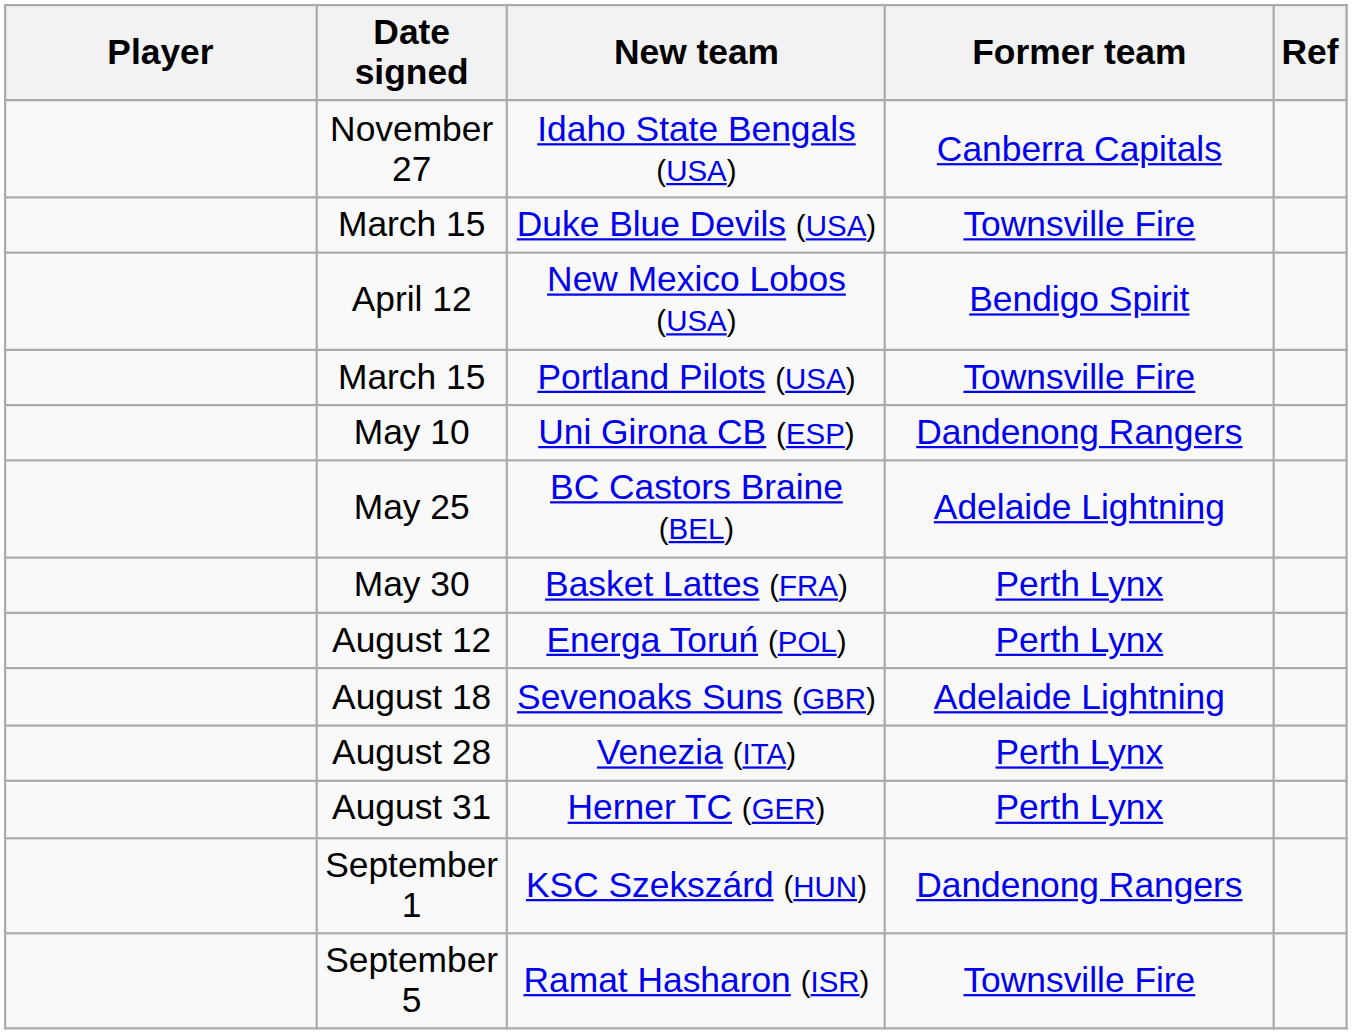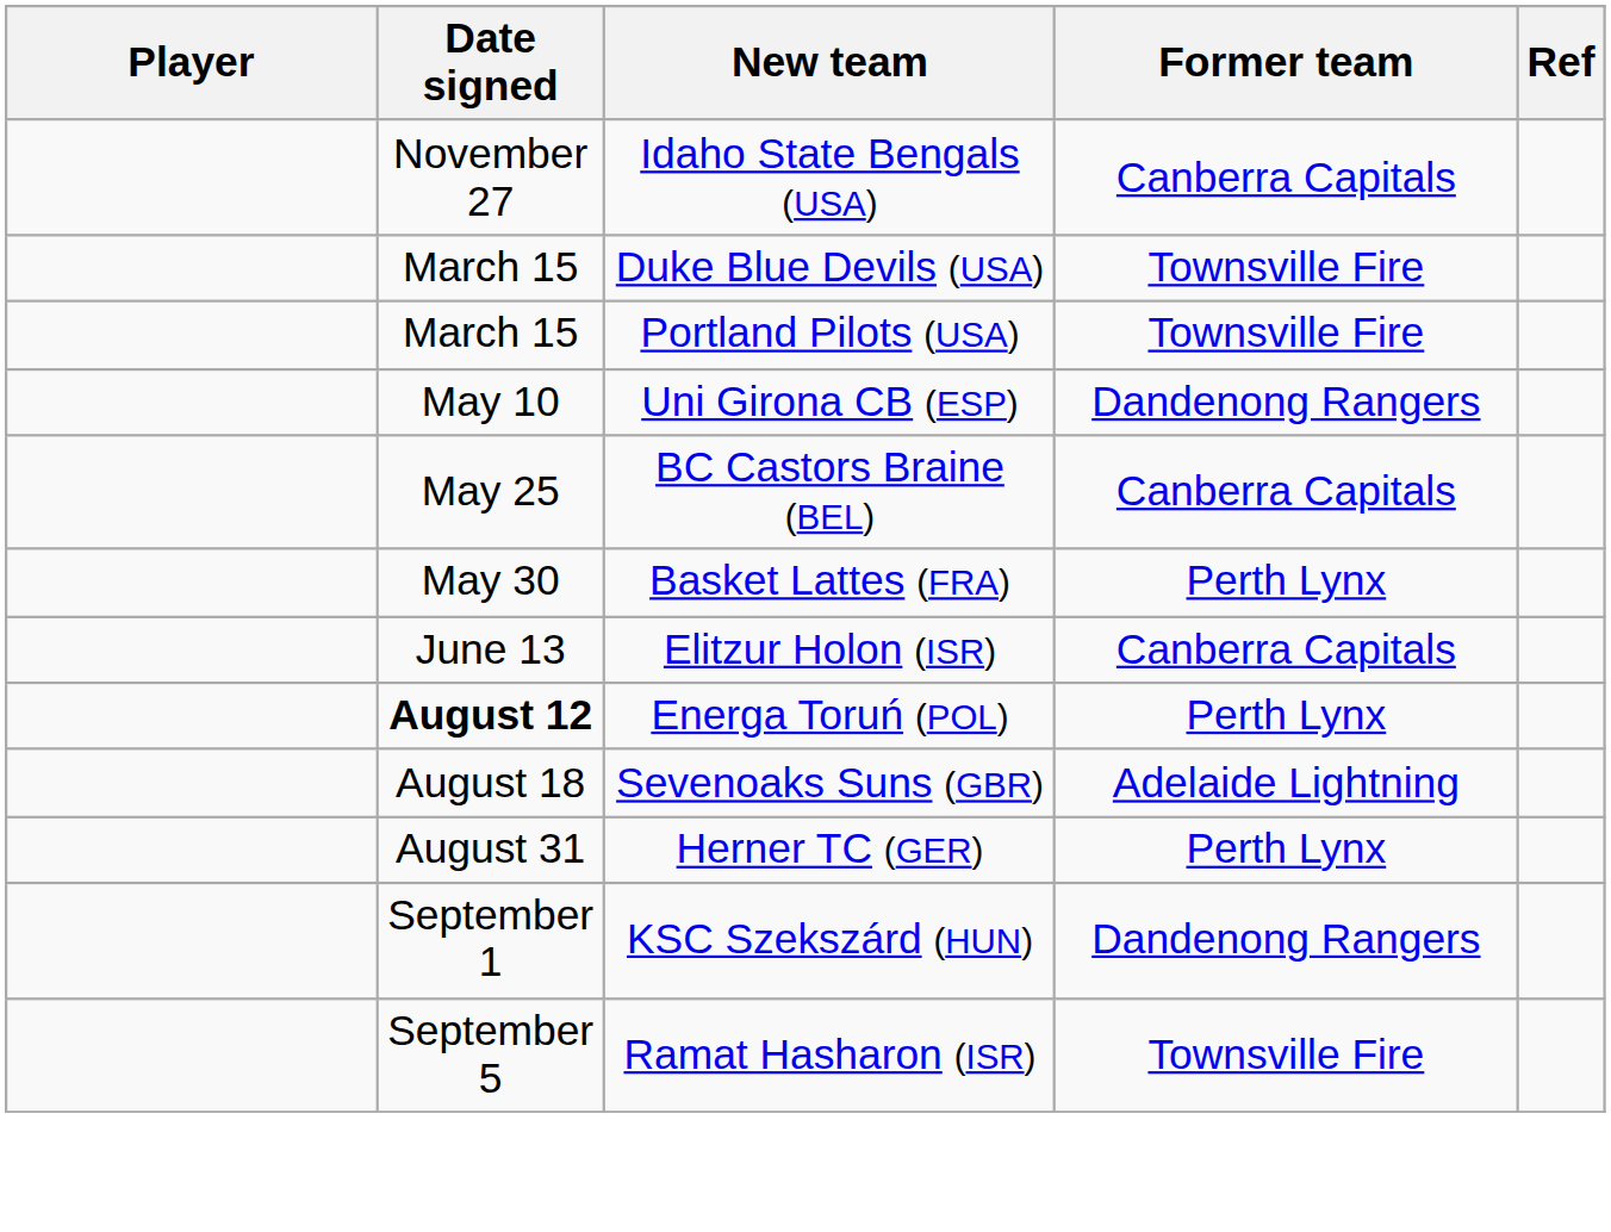- row: April 12 | New Mexico Lobos (USA) | Bendigo Spirit
BC Castors Braine (BEL) | Former team: Adelaide Lightning -> Canberra Capitals
+ row: June 13 | Elitzur Holon (ISR) | Canberra Capitals
Energa Toruń (POL) | Date signed: normal -> bold
- row: August 28 | Venezia (ITA) | Perth Lynx
